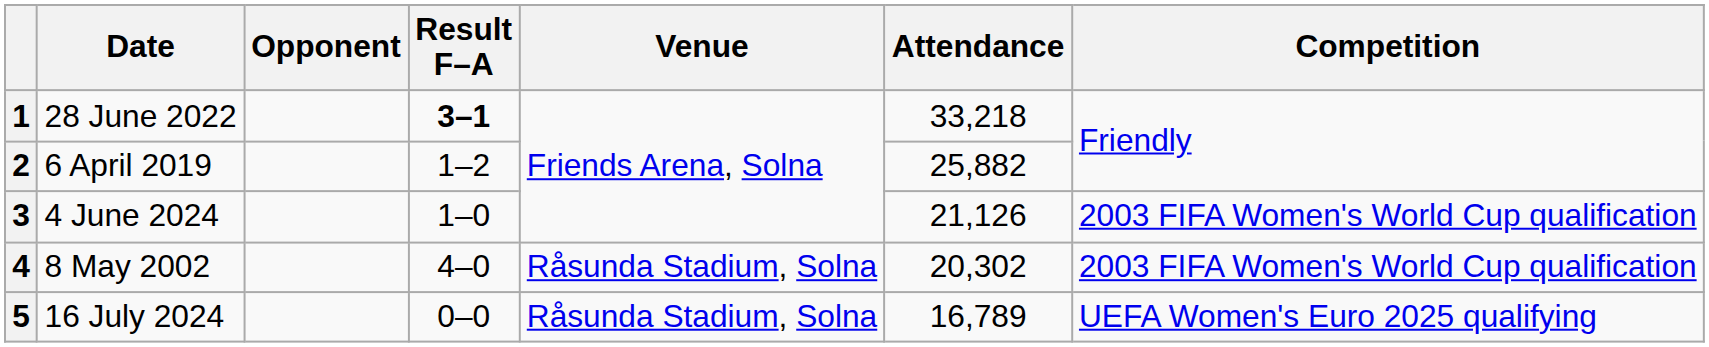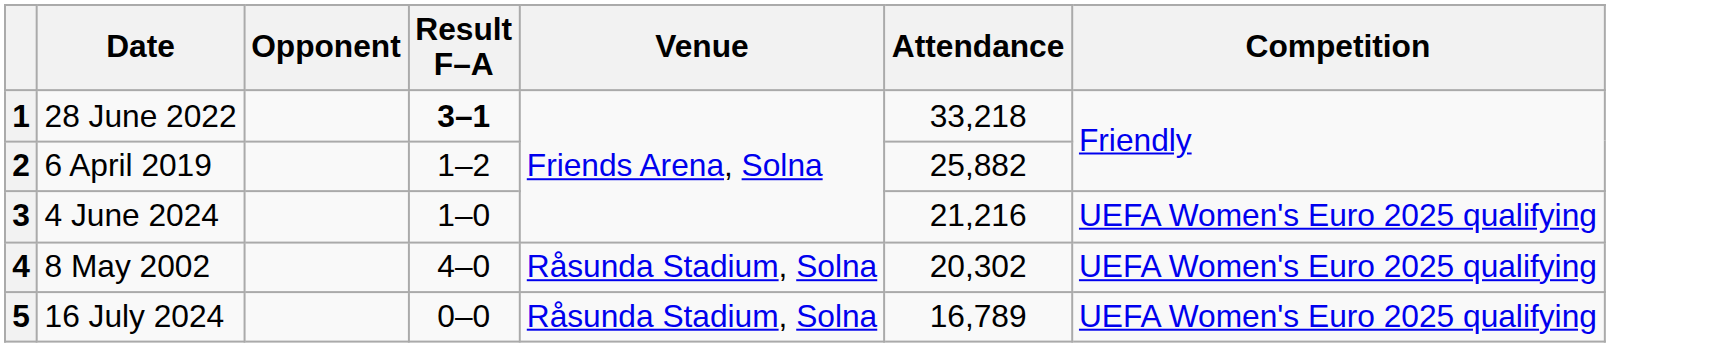3 | Attendance: 21,126 -> 21,216
3 | Competition: 2003 FIFA Women's World Cup qualification -> UEFA Women's Euro 2025 qualifying
4 | Competition: 2003 FIFA Women's World Cup qualification -> UEFA Women's Euro 2025 qualifying
